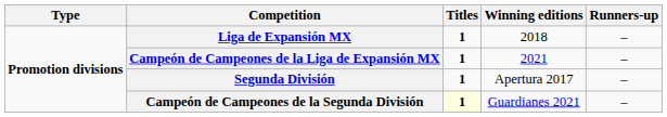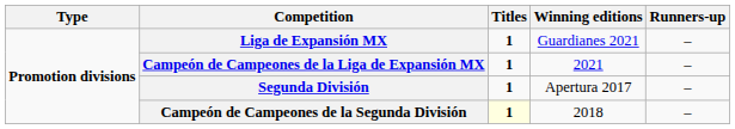Liga de Expansión MX | Winning editions: 2018 -> Guardianes 2021
Campeón de Campeones de la Segunda División | Winning editions: Guardianes 2021 -> 2018
